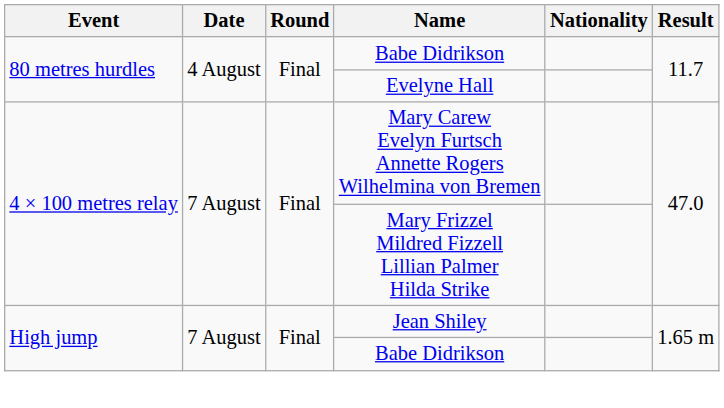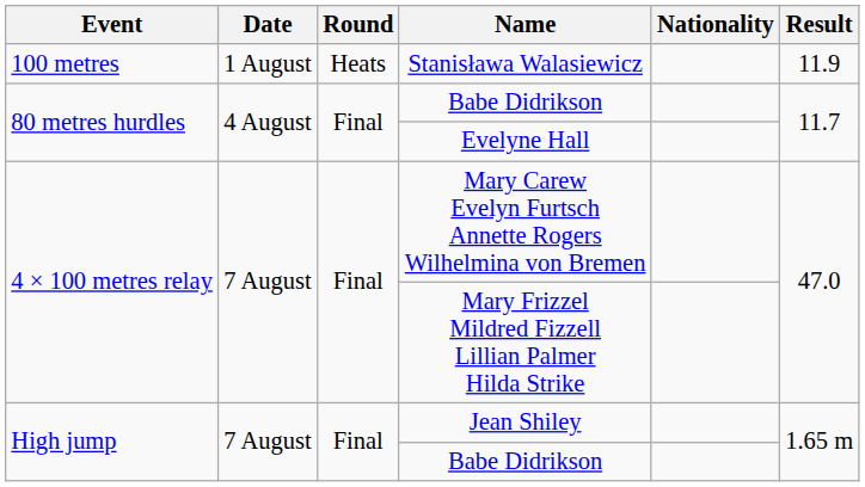+ row: 100 metres | 1 August | Heats | Stanisława Walasiewicz | 11.9
